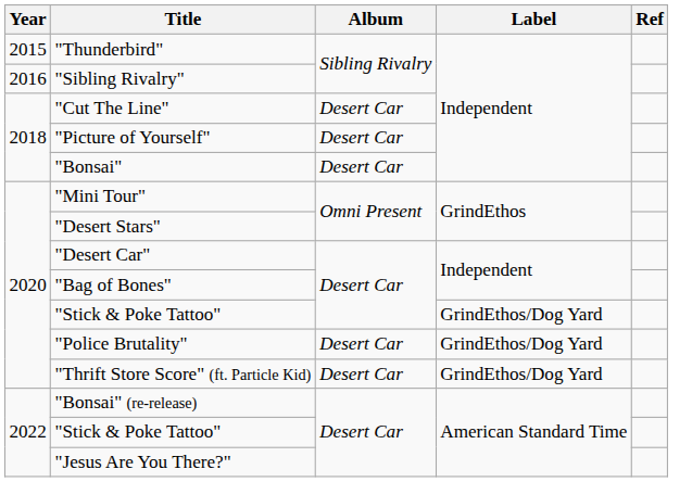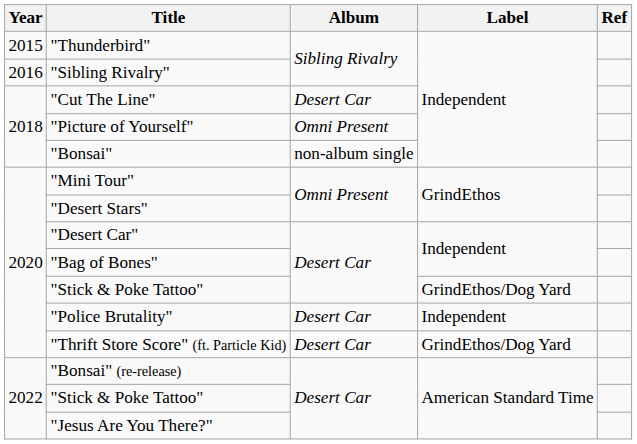"Picture of Yourself" | Album: Desert Car -> Omni Present
"Bonsai" | Album: Desert Car -> non-album single
"Police Brutality" | Label: GrindEthos/Dog Yard -> Independent
